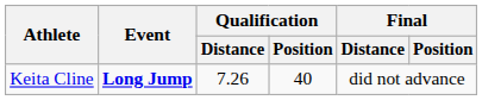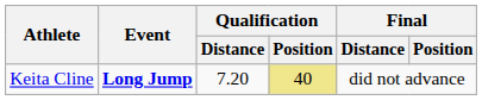Keita Cline | Qualification / Distance: 7.26 -> 7.20
Keita Cline | Qualification / Position: no background -> khaki background
